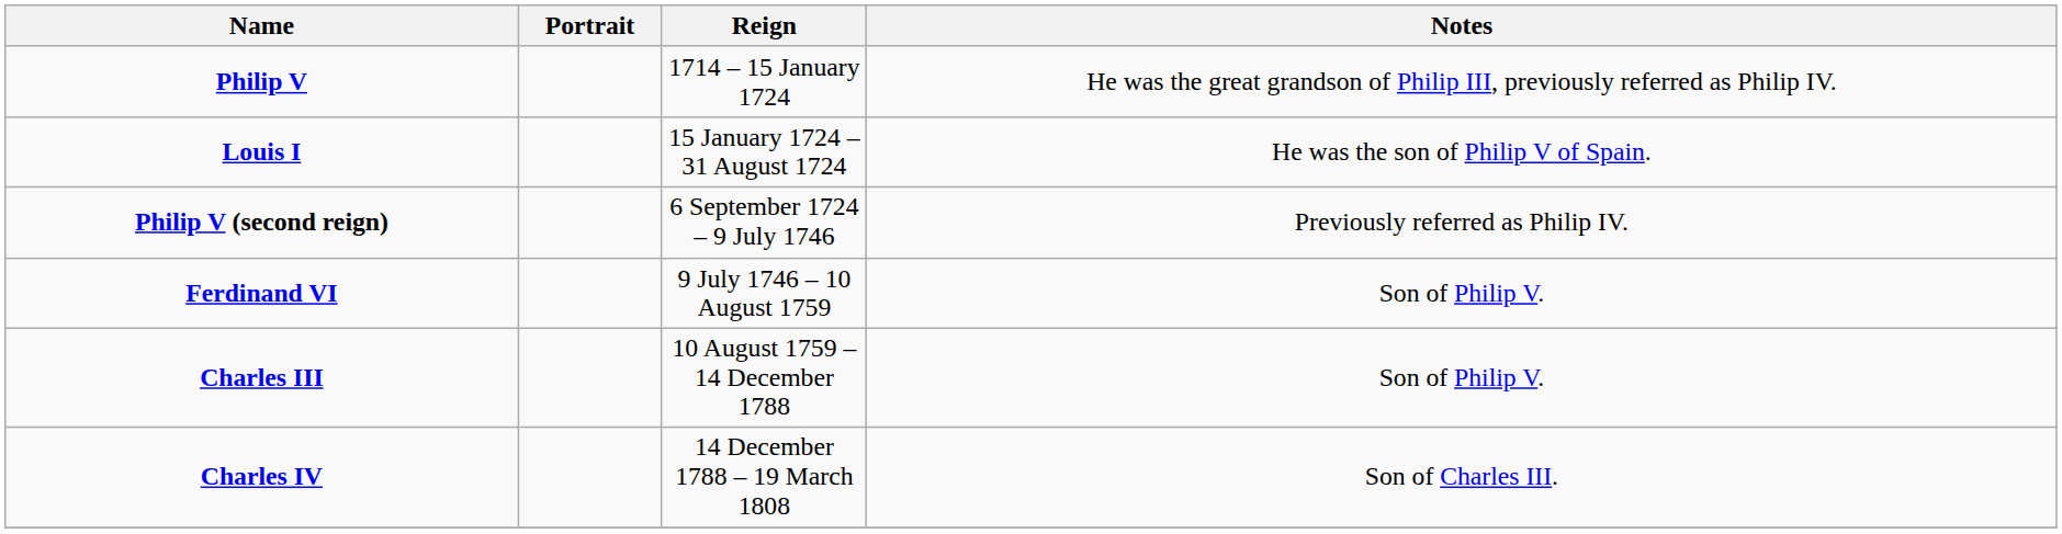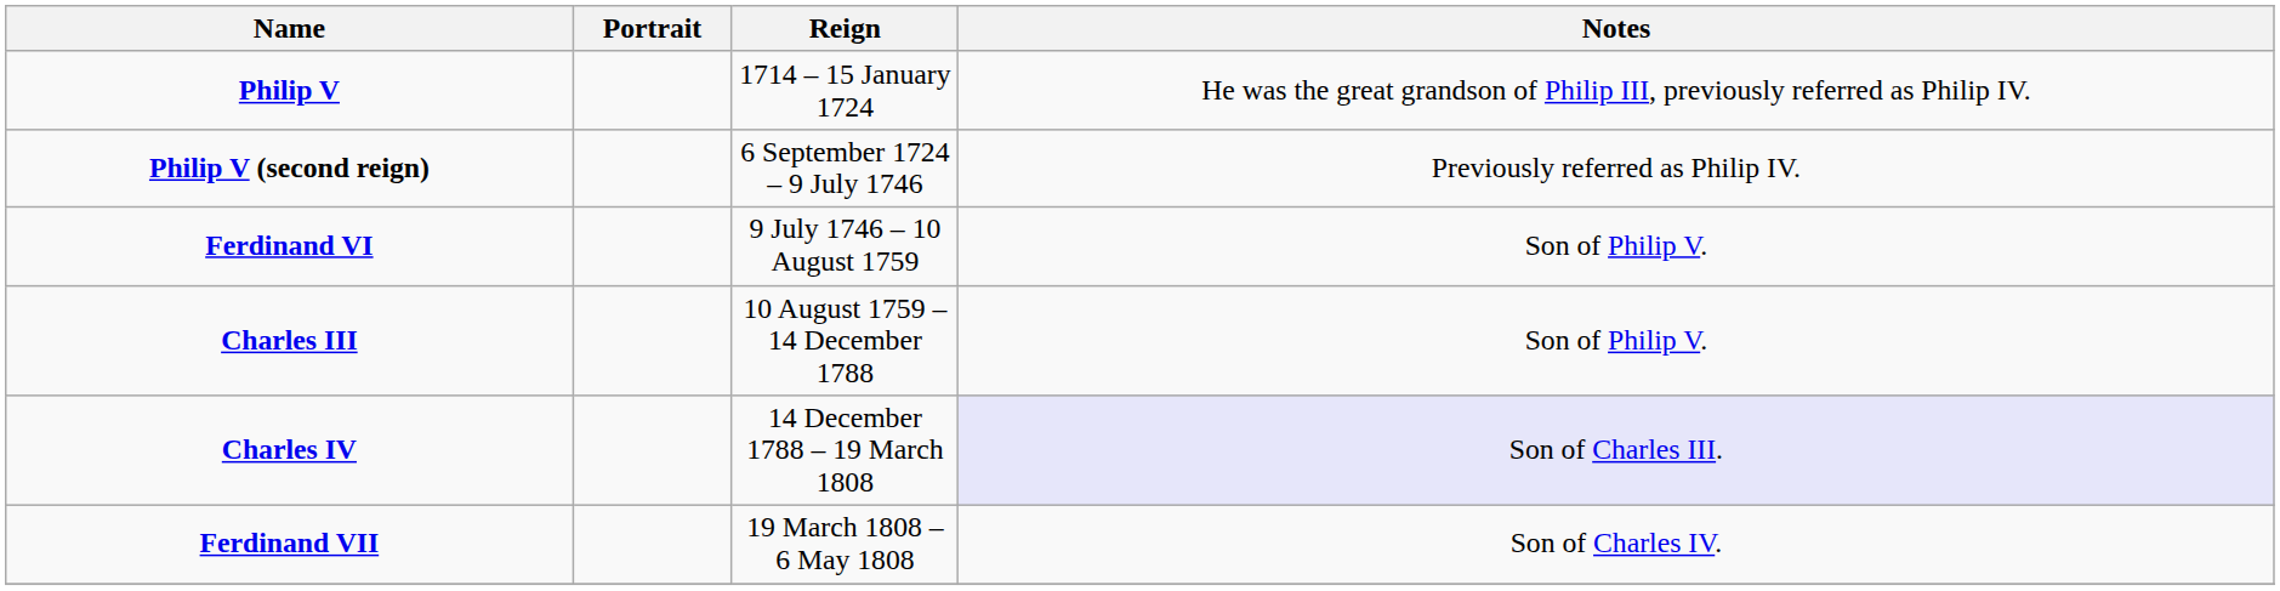- row: Louis I | 15 January 1724 – 31 August 1724 | He was the son of Philip V of Spain.
Charles IV | Notes: no background -> lavender background
+ row: Ferdinand VII | 19 March 1808 – 6 May 1808 | Son of Charles IV.
